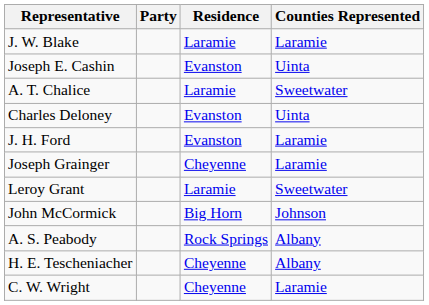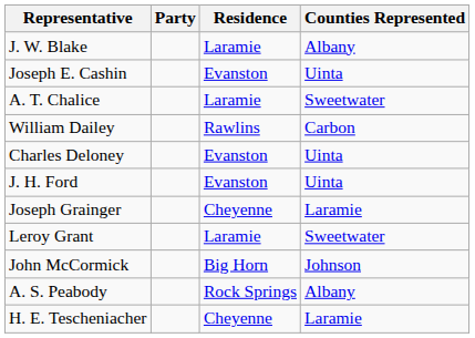J. W. Blake | Counties Represented: Laramie -> Albany
+ row: William Dailey | Rawlins | Carbon
J. H. Ford | Counties Represented: Laramie -> Uinta
H. E. Tescheniacher | Counties Represented: Albany -> Laramie
- row: C. W. Wright | Cheyenne | Laramie
